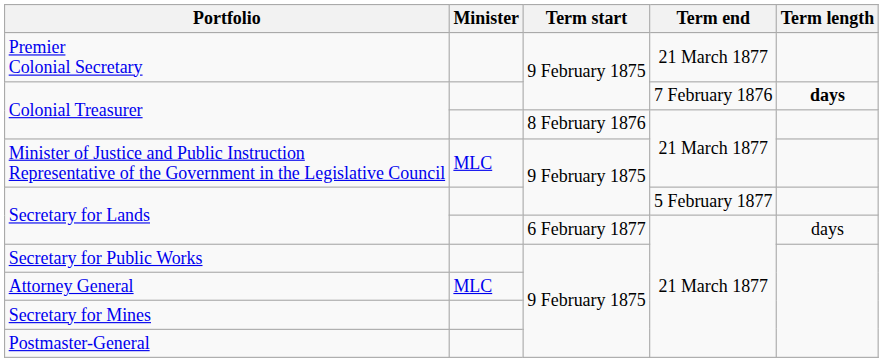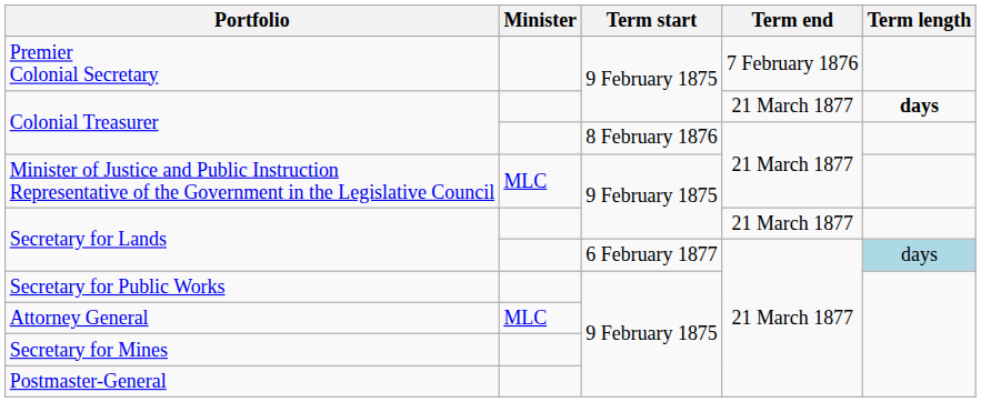Premier Colonial Secretary | Term end: 21 March 1877 -> 7 February 1876
Colonial Treasurer / 9 February 1875 | Term end: 7 February 1876 -> 21 March 1877
Secretary for Lands / 9 February 1875 | Term end: 5 February 1877 -> 21 March 1877
Secretary for Lands / 6 February 1877 | Term length: no background -> lightblue background
